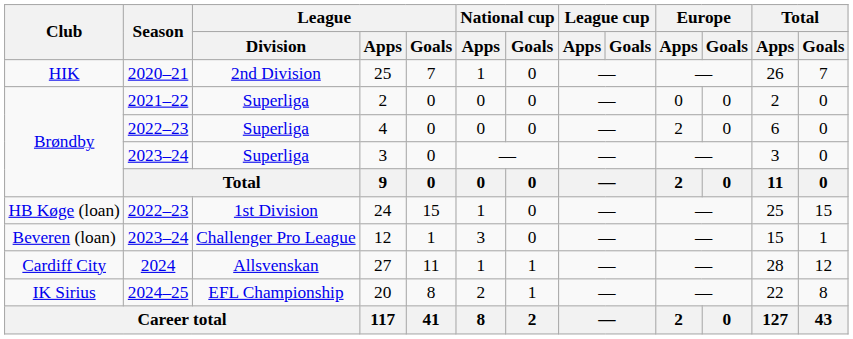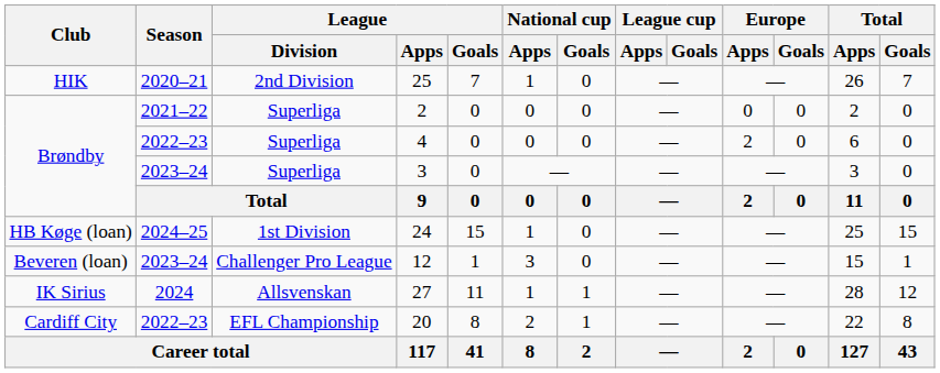24 | Season: 2022–23 -> 2024–25
27 | Club: Cardiff City -> IK Sirius
20 | Club: IK Sirius -> Cardiff City
20 | Season: 2024–25 -> 2022–23
